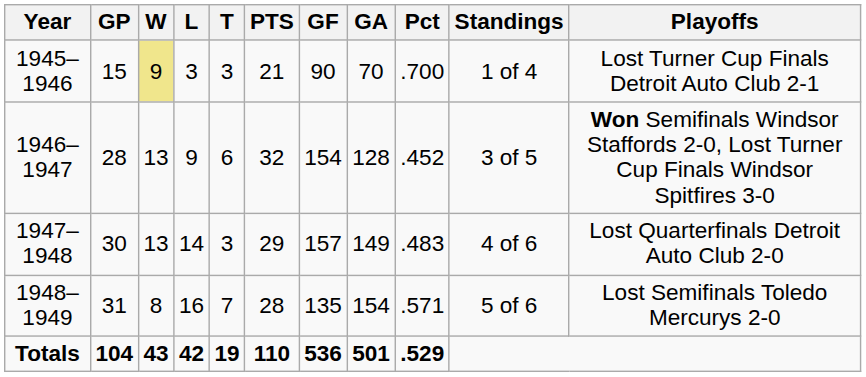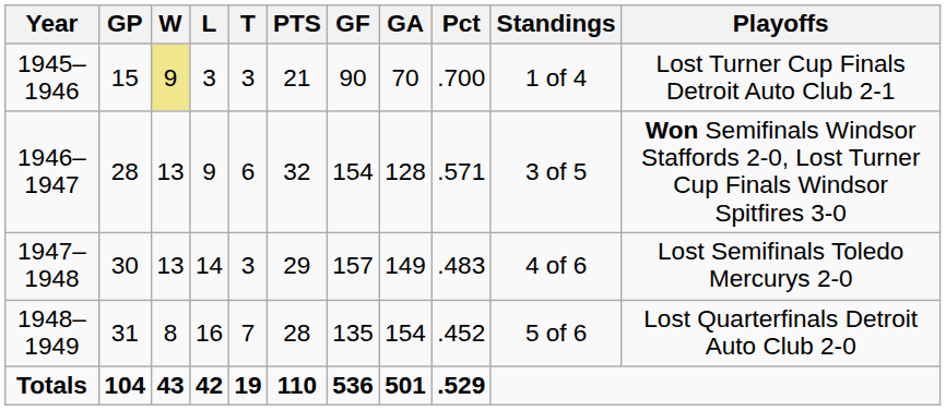1946–1947 | Pct: .452 -> .571
1947–1948 | Playoffs: Lost Quarterfinals Detroit Auto Club 2-0 -> Lost Semifinals Toledo Mercurys 2-0
1948–1949 | Pct: .571 -> .452
1948–1949 | Playoffs: Lost Semifinals Toledo Mercurys 2-0 -> Lost Quarterfinals Detroit Auto Club 2-0
